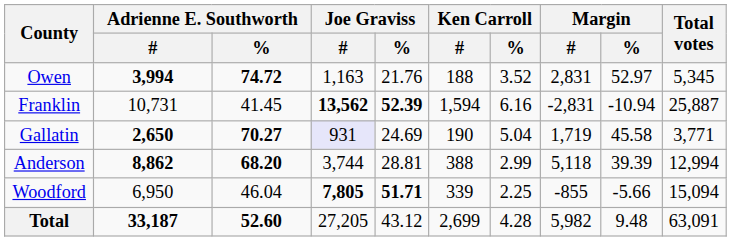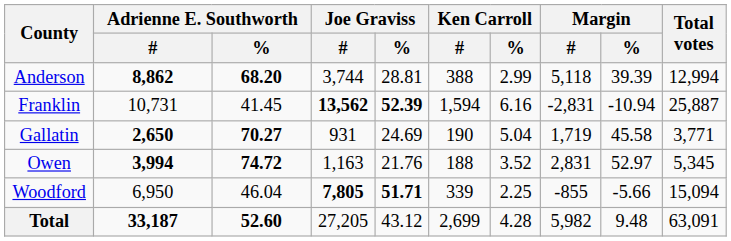rows swapped: Anderson <-> Owen
Gallatin | Joe Graviss / #: lavender background -> no background
